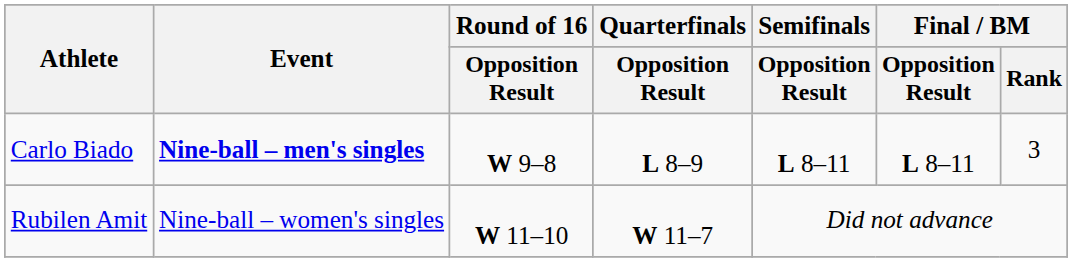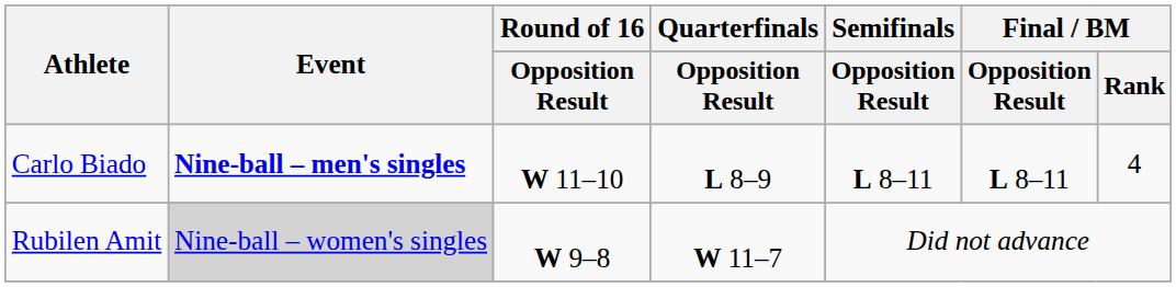Carlo Biado | Round of 16 / Opposition Result: W 9–8 -> W 11–10
Carlo Biado | Final / BM / Rank: 3 -> 4
Rubilen Amit | Event: no background -> lightgrey background
Rubilen Amit | Round of 16 / Opposition Result: W 11–10 -> W 9–8
